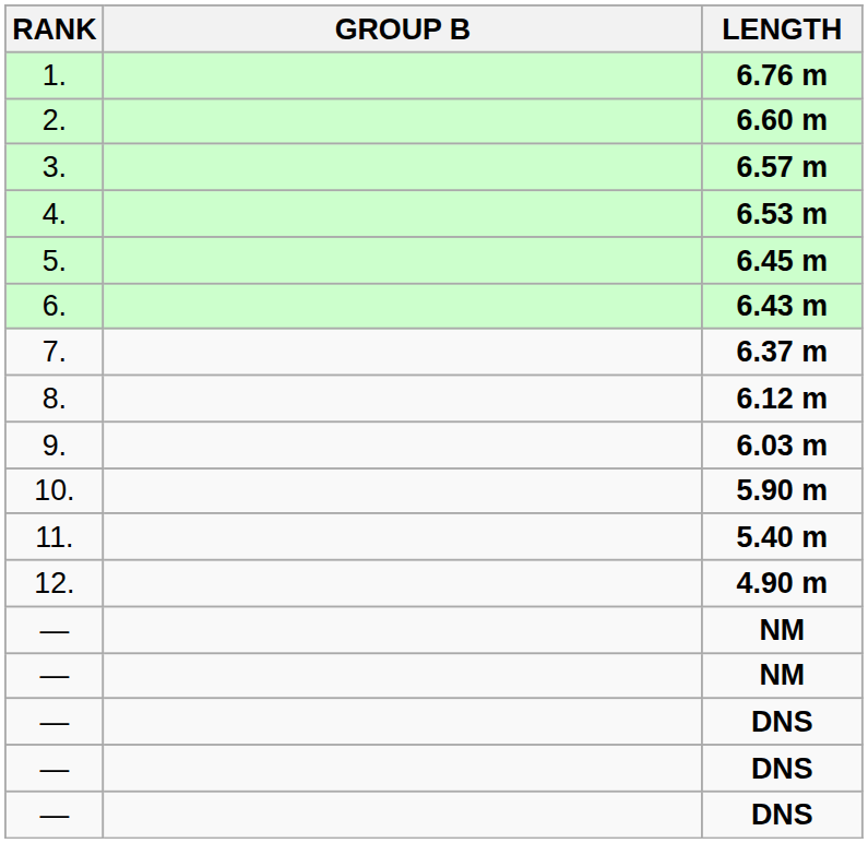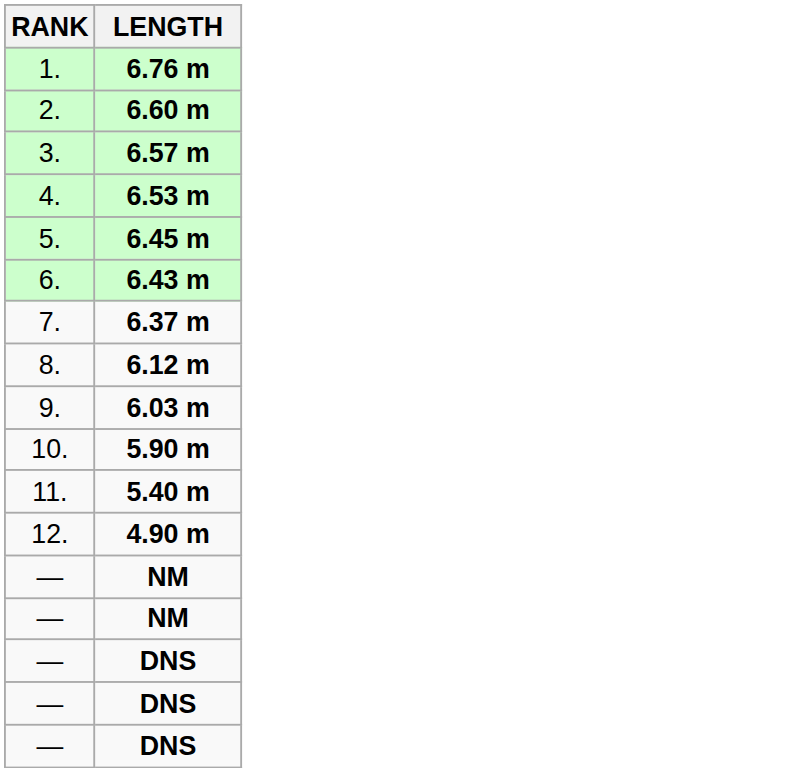- column: GROUP B
